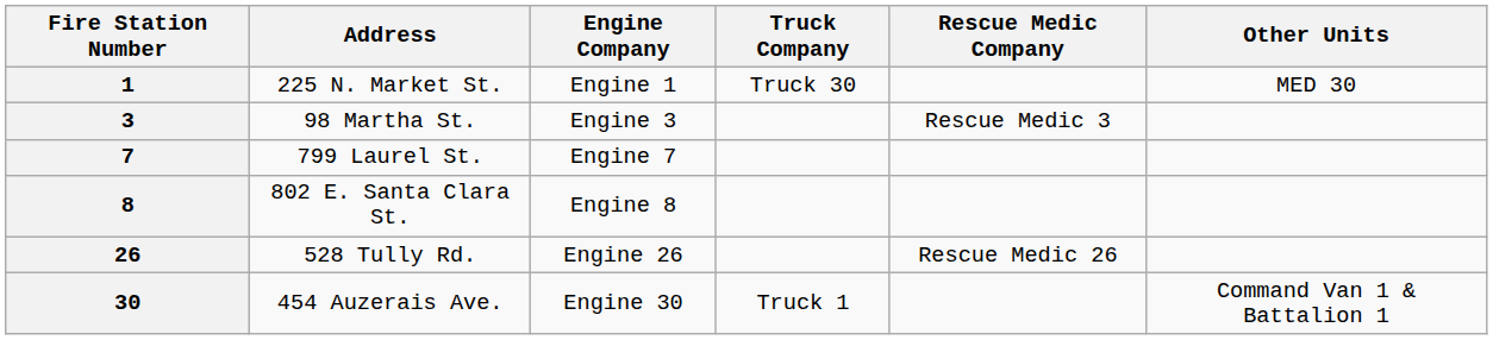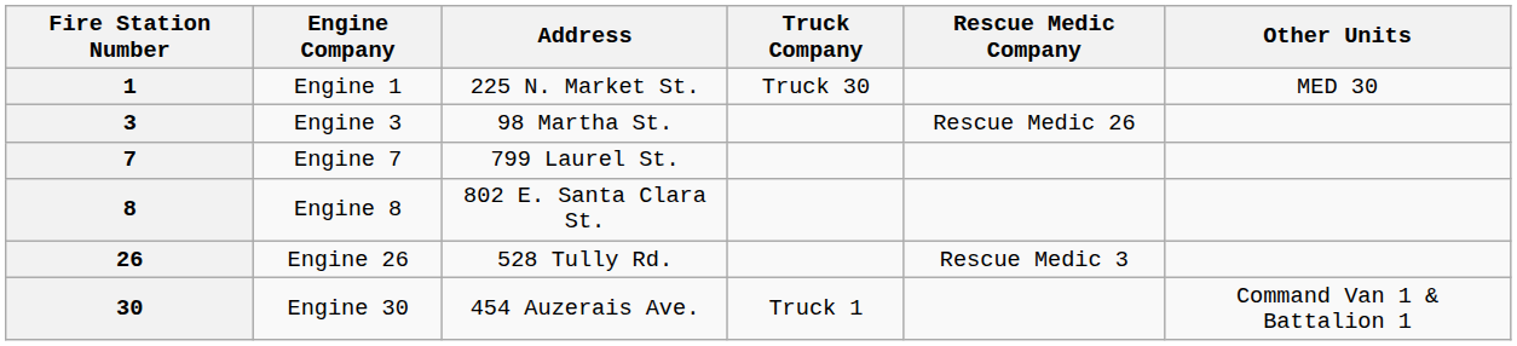columns swapped: Address <-> Engine Company
3 | Rescue Medic Company: Rescue Medic 3 -> Rescue Medic 26
26 | Rescue Medic Company: Rescue Medic 26 -> Rescue Medic 3
